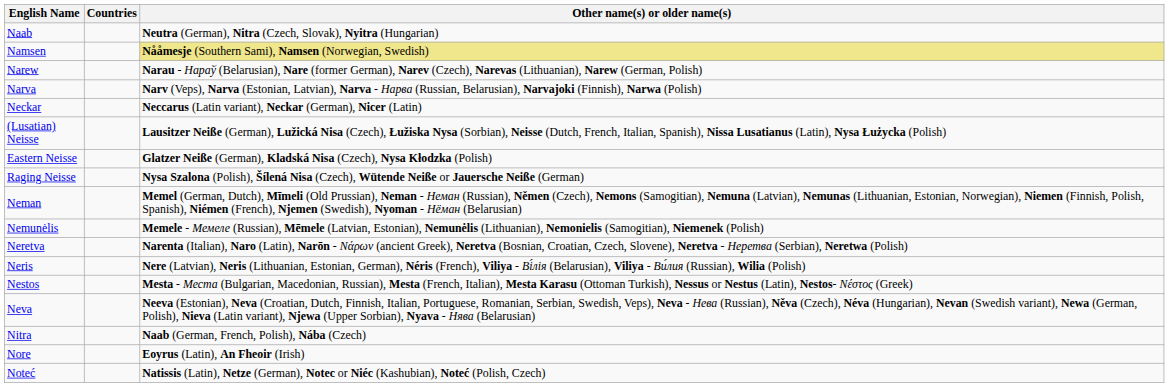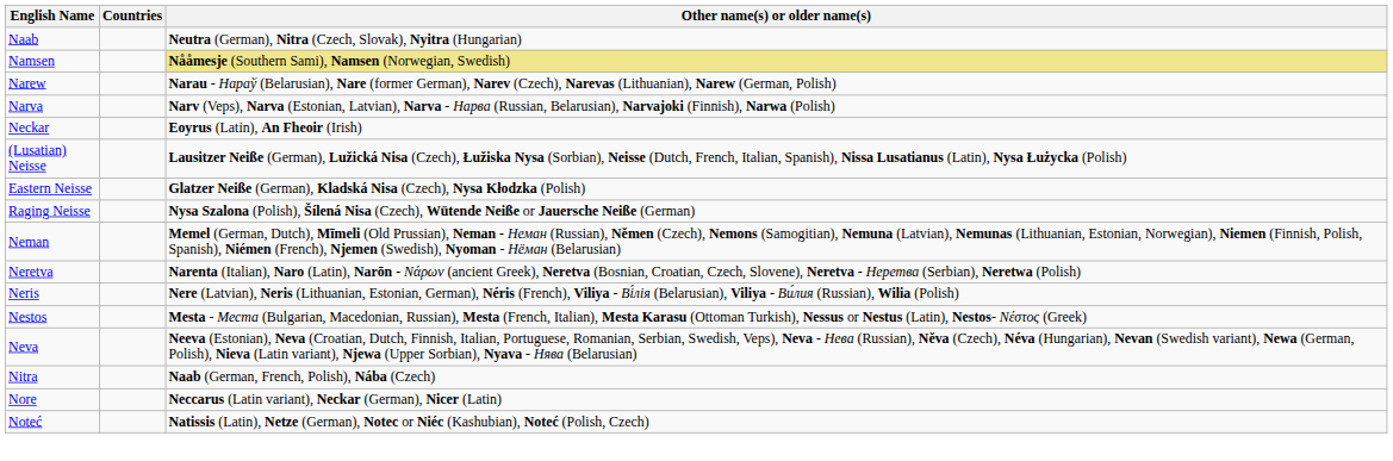Neckar | Other name(s) or older name(s): Neccarus (Latin variant), Neckar (German), Nicer (Latin) -> Eoyrus (Latin), An Fheoir (Irish)
- row: Nemunėlis | Memele - Мемеле (Russian), Mēmele (Latvian, Estonian), Nemunėlis (Lithuanian), Nemonielis (Samogitian), Niemenek (Polish)
Nore | Other name(s) or older name(s): Eoyrus (Latin), An Fheoir (Irish) -> Neccarus (Latin variant), Neckar (German), Nicer (Latin)
